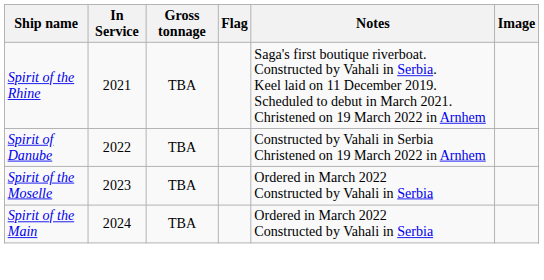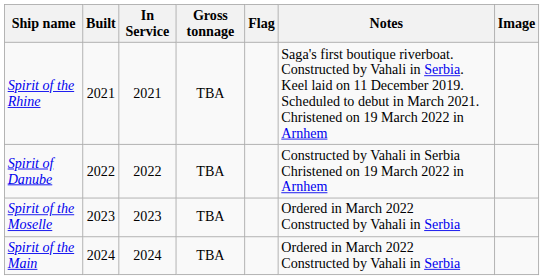+ column: Built | 2021 | 2022 | 2023 | 2024
